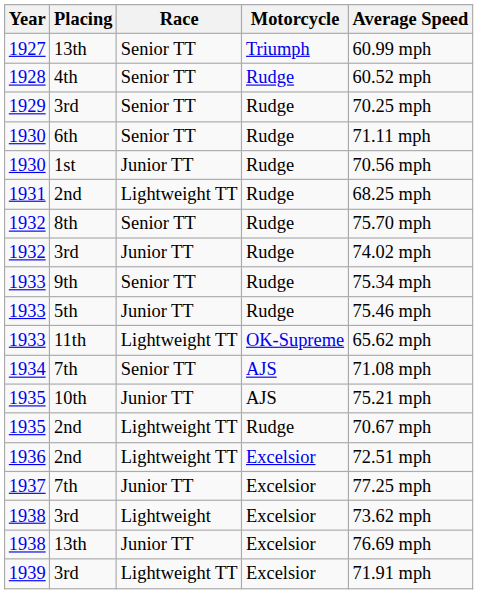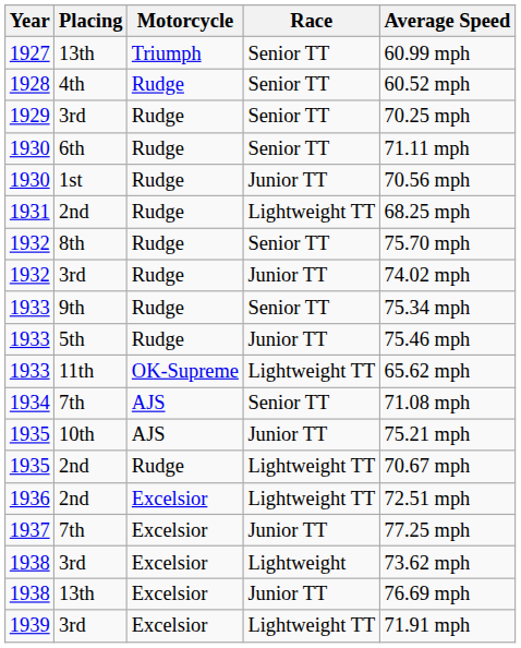columns swapped: Race <-> Motorcycle
